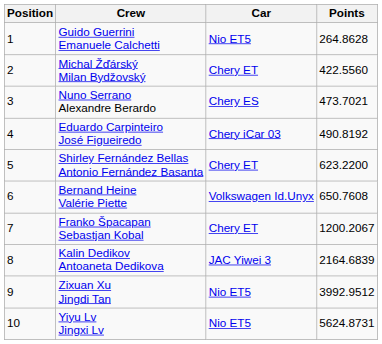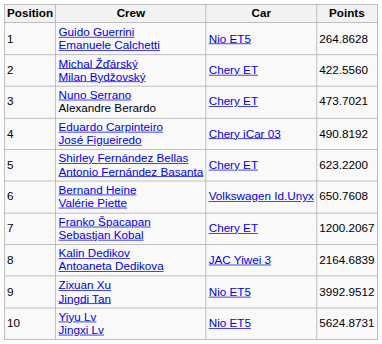Nuno Serrano Alexandre Berardo | Car: Chery ES -> Chery ET
